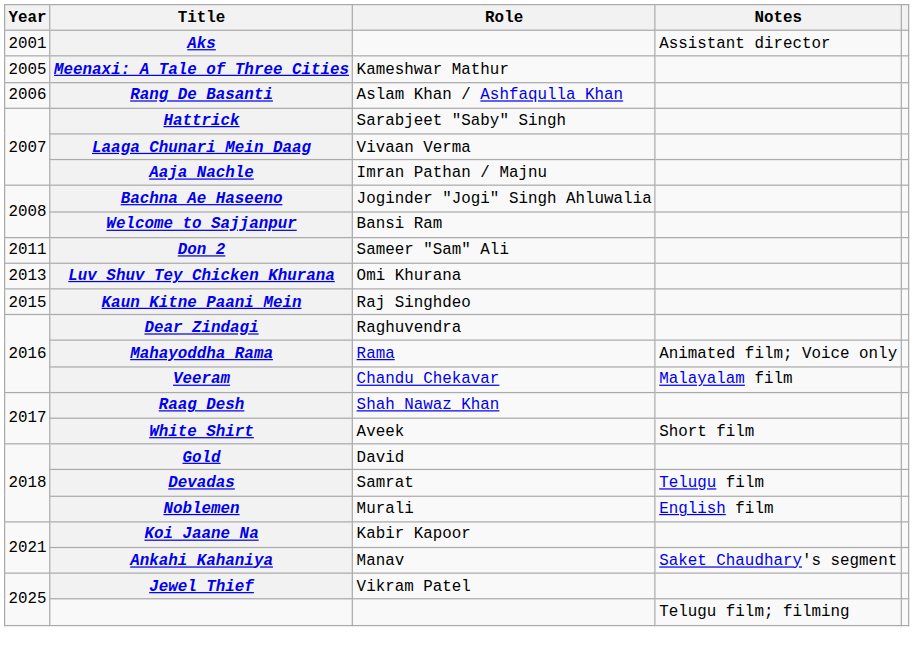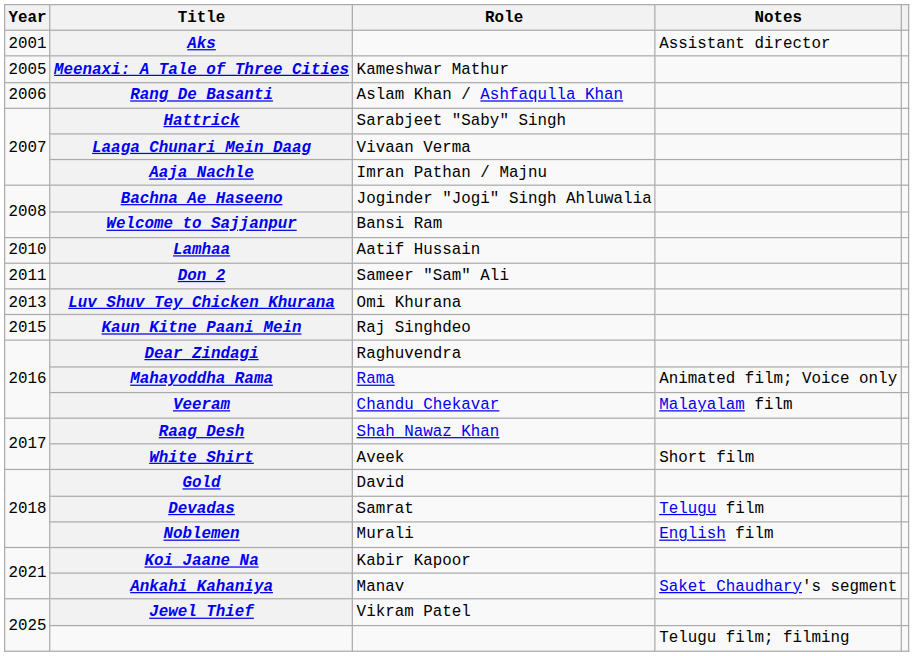+ row: 2010 | Lamhaa | Aatif Hussain
